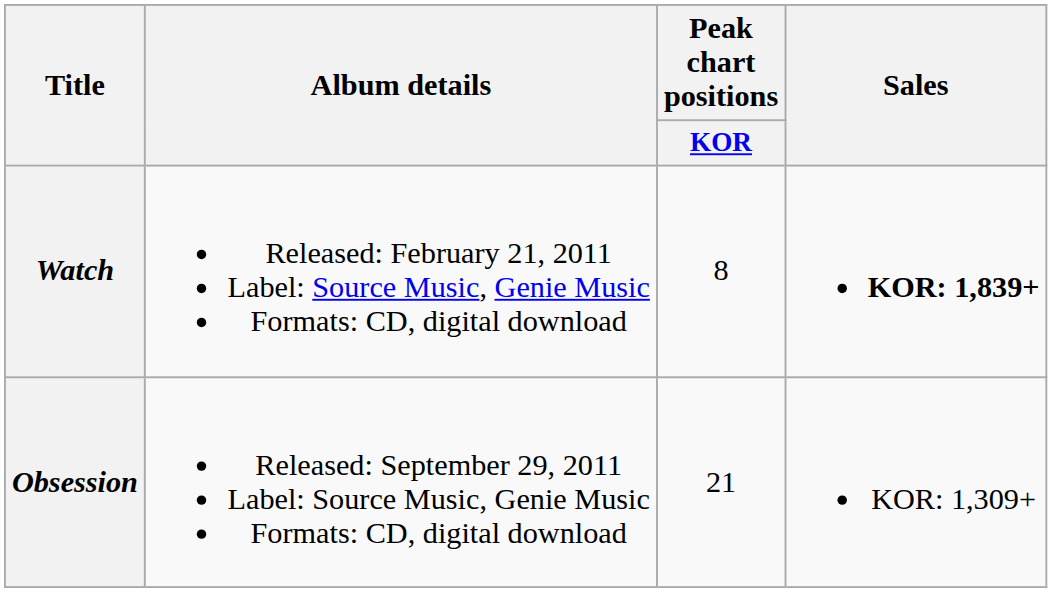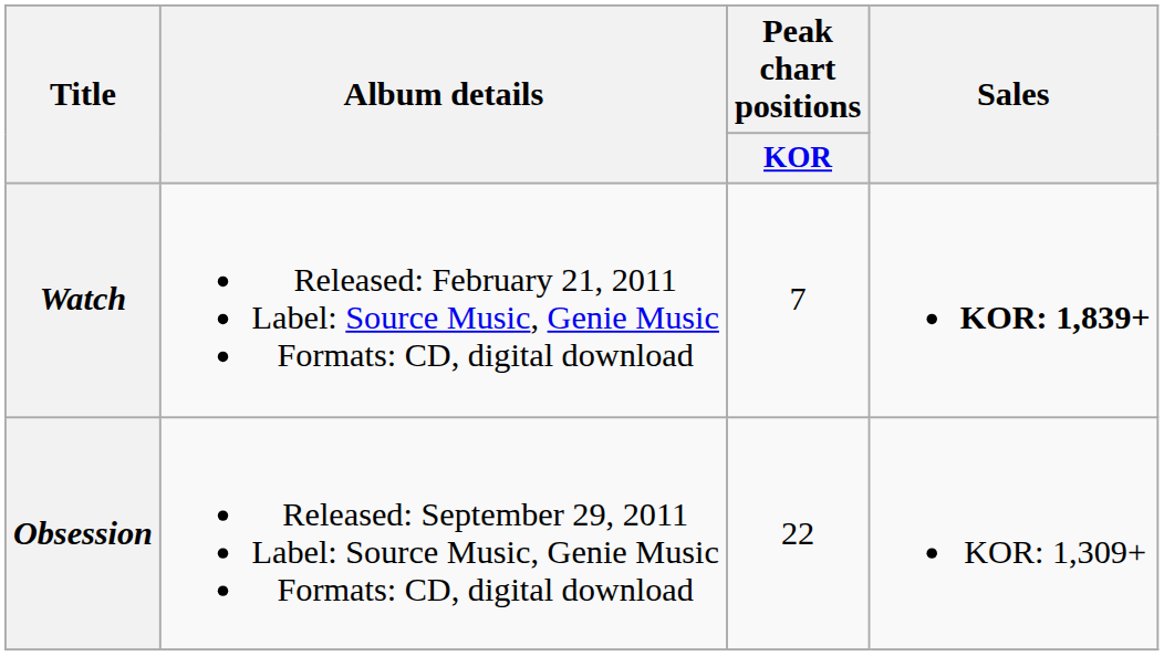Watch | Peak chart positions / KOR: 8 -> 7
Obsession | Peak chart positions / KOR: 21 -> 22
